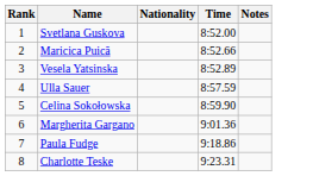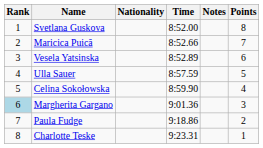+ column: Points | 8 | 7 | 6 | 5 | 4 | 3 | 2 | 1
Margherita Gargano | Rank: no background -> lightblue background
